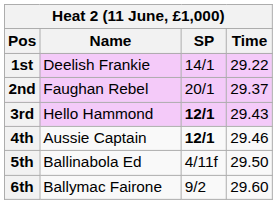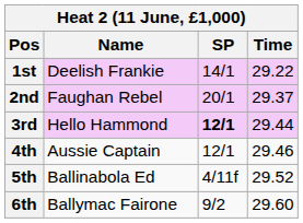3rd | Time: 29.43 -> 29.44
4th | SP: bold -> normal
5th | Time: 29.50 -> 29.52
